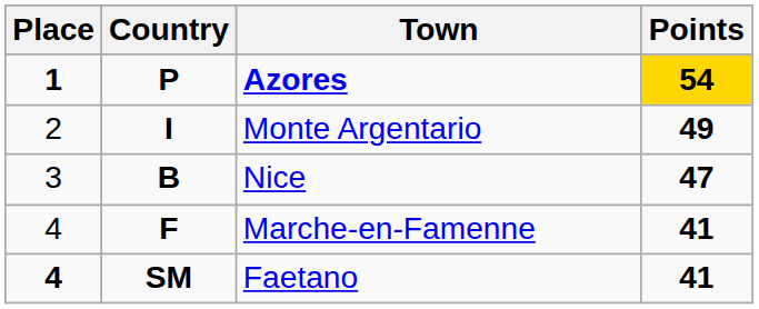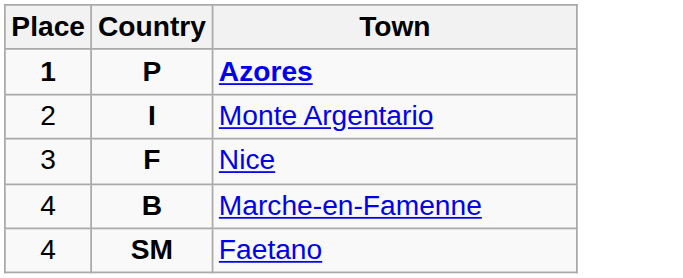- column: Points | 54 | 49 | 47 | 41 | 41
Nice | Country: B -> F
Marche-en-Famenne | Country: F -> B
Faetano | Place: bold -> normal
